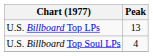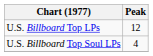U.S. Billboard Top LPs | Peak: 13 -> 12
